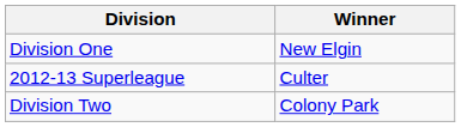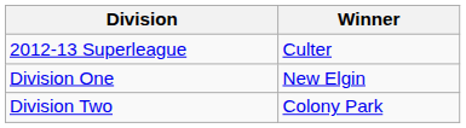rows swapped: 2012-13 Superleague <-> Division One
